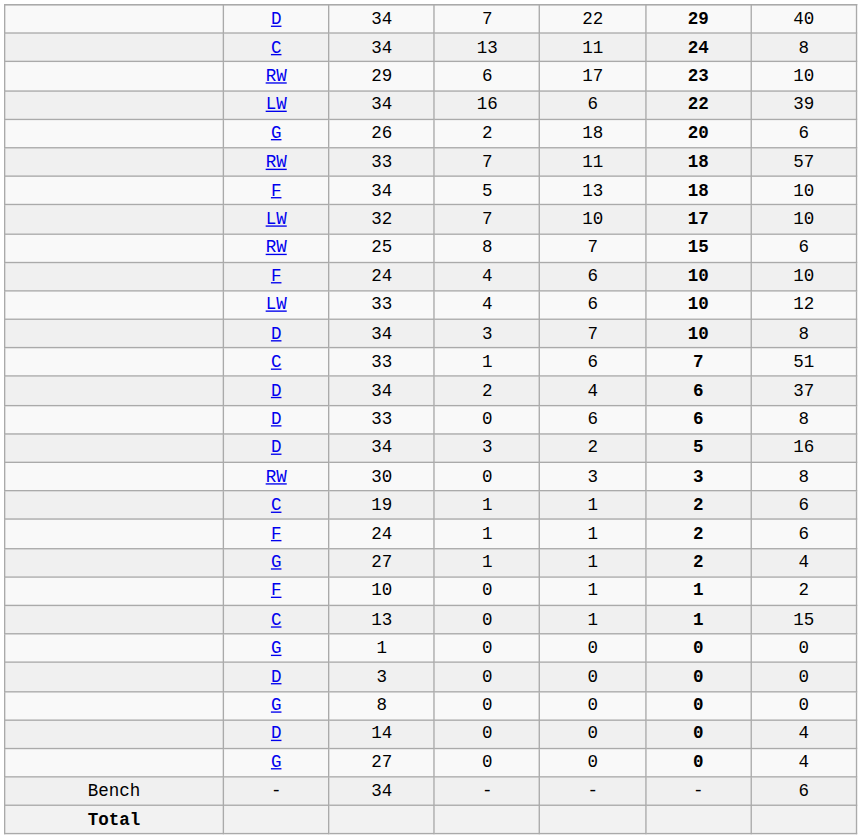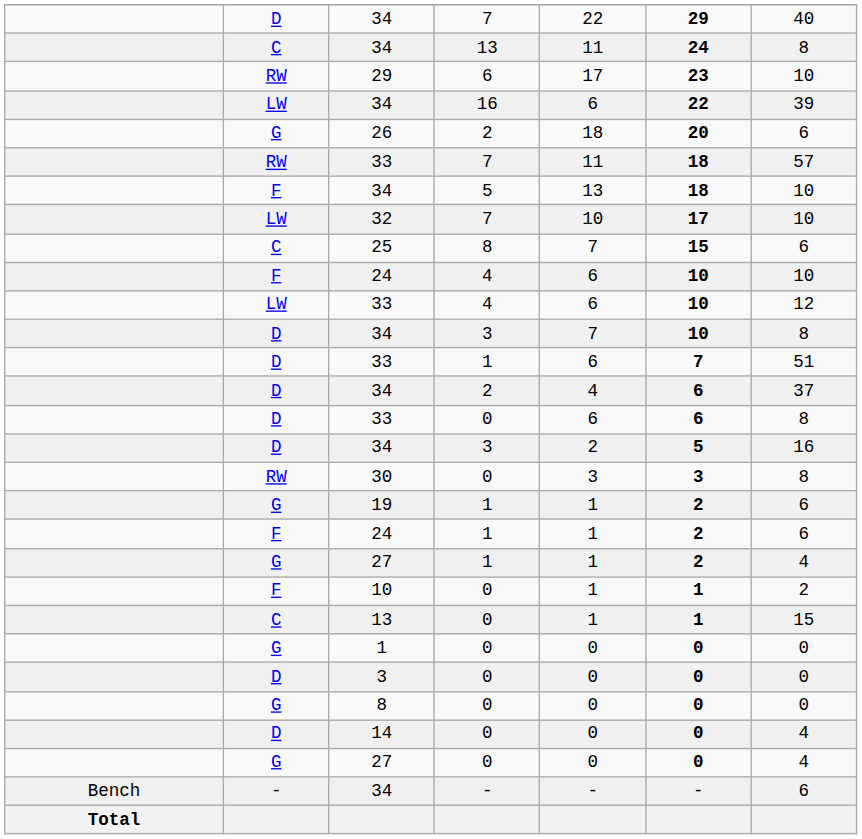25 | column 2: RW -> C
33 / 1 | column 2: C -> D
19 | column 2: C -> G
